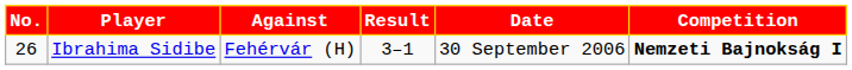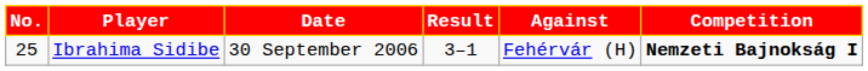columns swapped: Against <-> Date
Ibrahima Sidibe | No.: 26 -> 25
